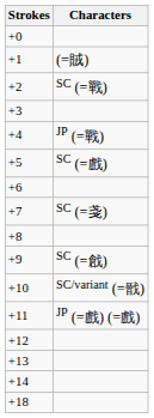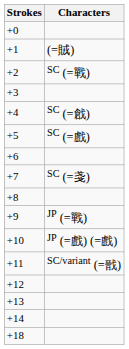+4 | Characters: JP (=戰) -> SC (=戧)
+9 | Characters: SC (=戧) -> JP (=戰)
+10 | Characters: SC/variant (=戩) -> JP (=戲) (=戲)
+11 | Characters: JP (=戲) (=戲) -> SC/variant (=戩)
